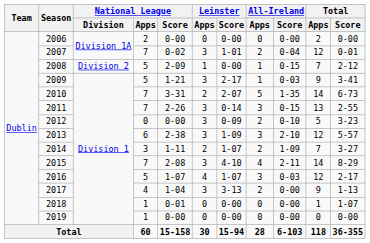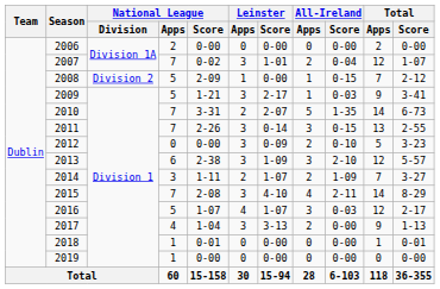2007 | Total / Score: 0-01 -> 1-07
2018 | Total / Score: 1-07 -> 0-01
